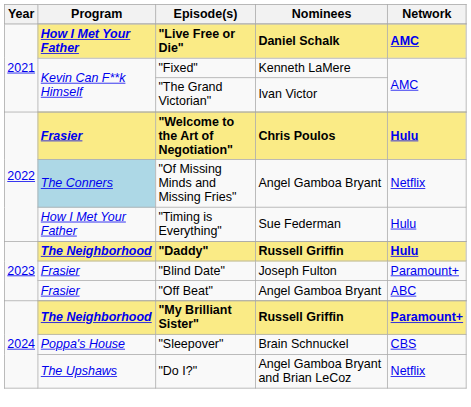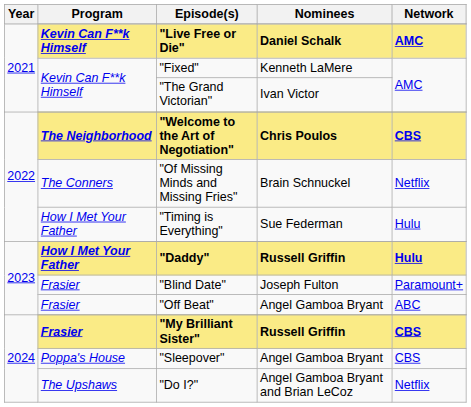"Live Free or Die" | Program: How I Met Your Father -> Kevin Can F**k Himself
"Welcome to the Art of Negotiation" | Program: Frasier -> The Neighborhood
"Welcome to the Art of Negotiation" | Network: Hulu -> CBS
"Of Missing Minds and Missing Fries" | Program: lightblue background -> no background
"Of Missing Minds and Missing Fries" | Nominees: Angel Gamboa Bryant -> Brain Schnuckel
"Daddy" | Program: The Neighborhood -> How I Met Your Father
"My Brilliant Sister" | Program: The Neighborhood -> Frasier
"My Brilliant Sister" | Network: Paramount+ -> CBS
"Sleepover" | Nominees: Brain Schnuckel -> Angel Gamboa Bryant
